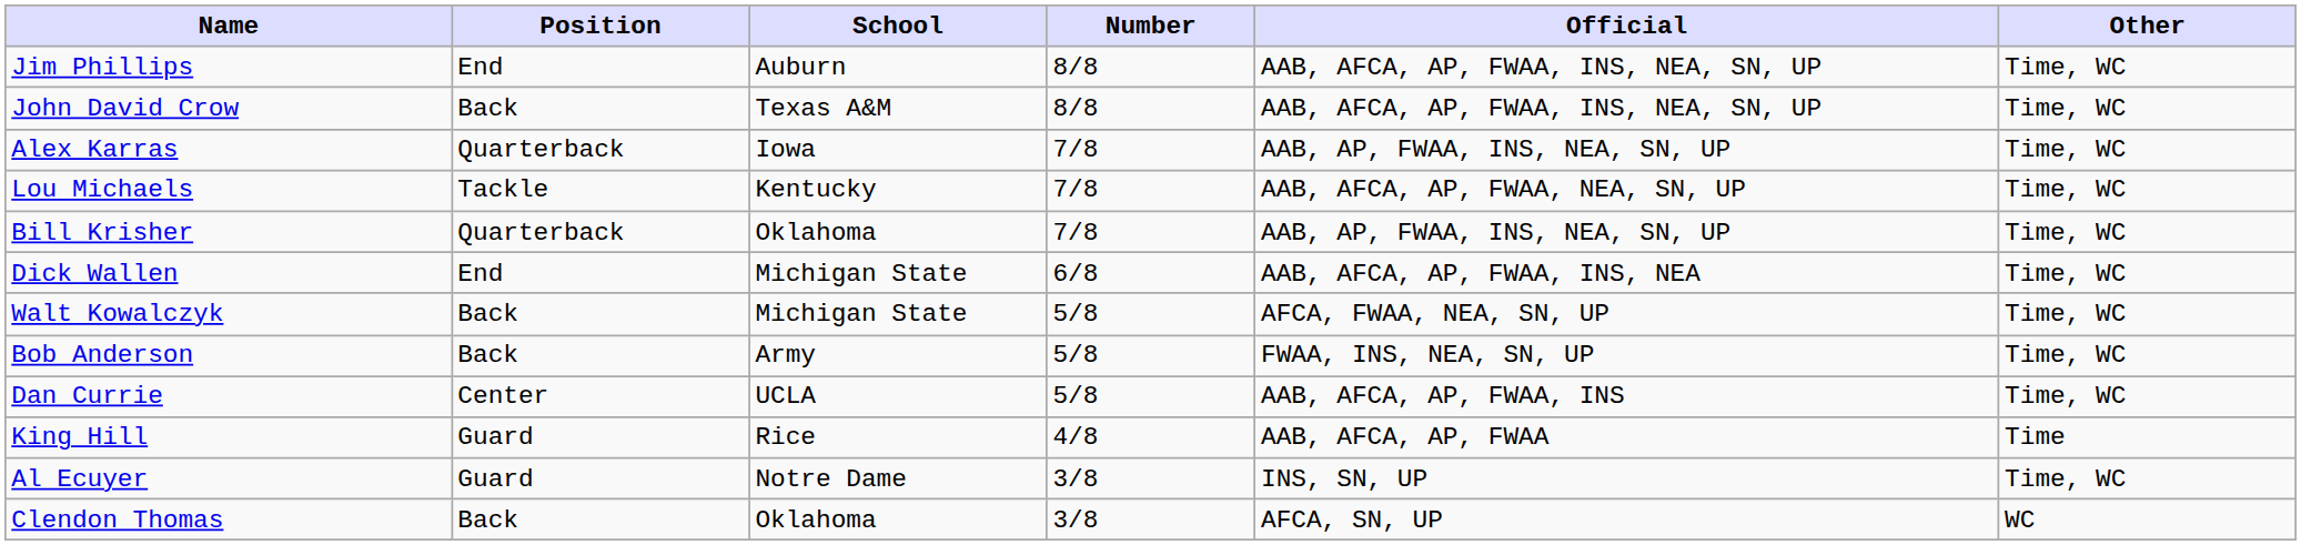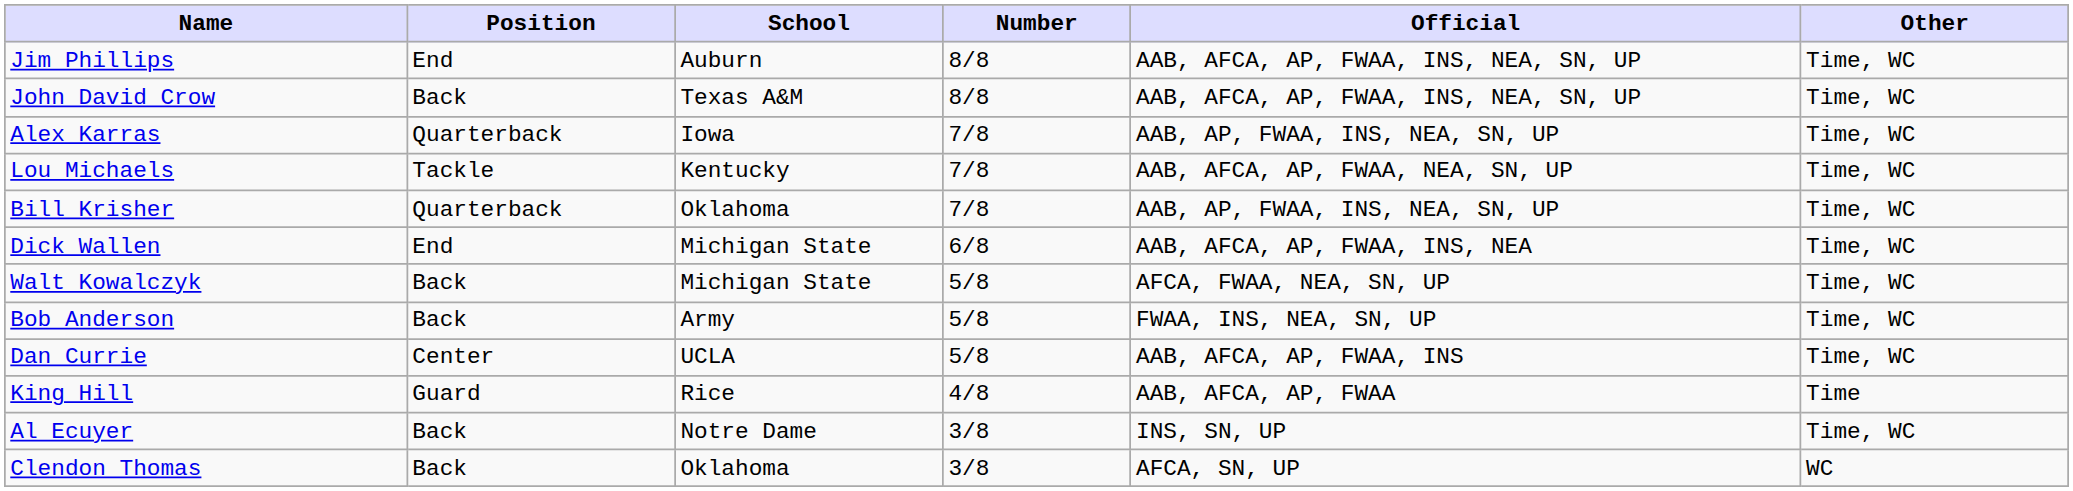Al Ecuyer | Position: Guard -> Back
